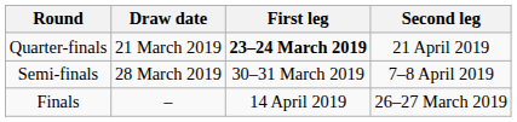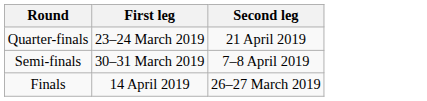- column: Draw date | 21 March 2019 | 28 March 2019 | –
Quarter-finals | First leg: bold -> normal
